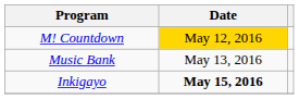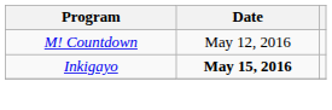M! Countdown | Date: gold background -> no background
- row: Music Bank | May 13, 2016
